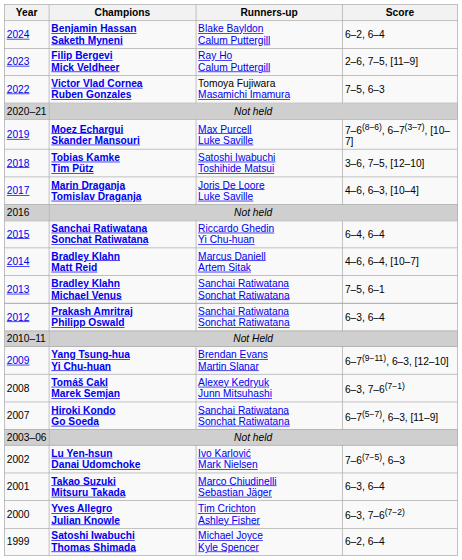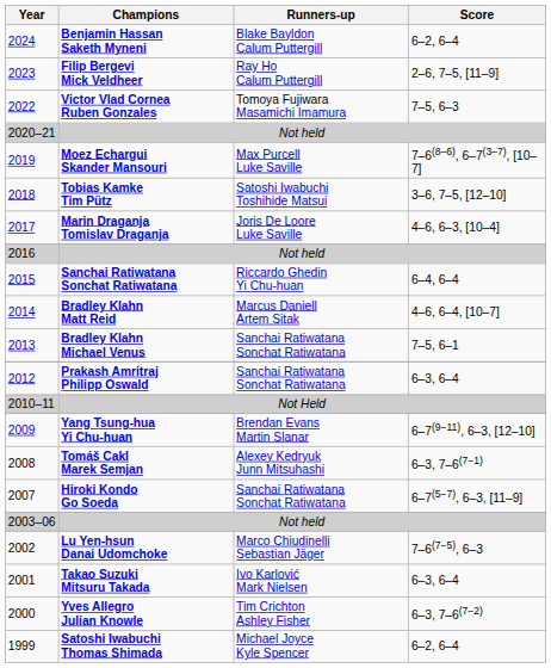Lu Yen-hsun Danai Udomchoke | Runners-up: Ivo Karlović Mark Nielsen -> Marco Chiudinelli Sebastian Jäger
Takao Suzuki Mitsuru Takada | Runners-up: Marco Chiudinelli Sebastian Jäger -> Ivo Karlović Mark Nielsen
